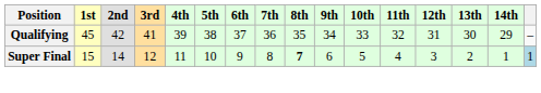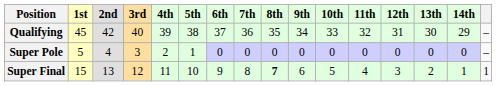Qualifying | 3rd: 41 -> 40
+ row: Super Pole | 5 | 4 | 3 | 2 | 1 | 0 | 0 | 0 | 0 | 0 | 0 | 0 | 0 | 0 | –
Super Final | 2nd: 14 -> 13
Super Final | column 16: lightblue background -> no background
